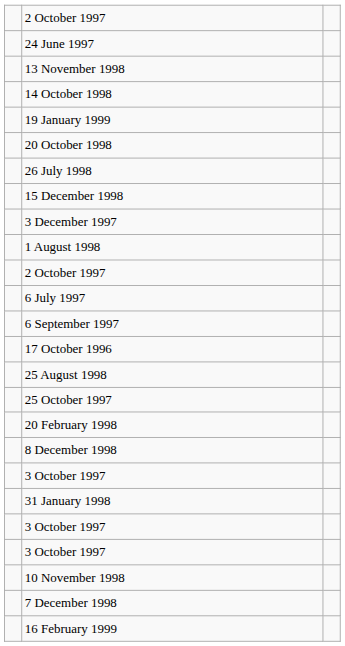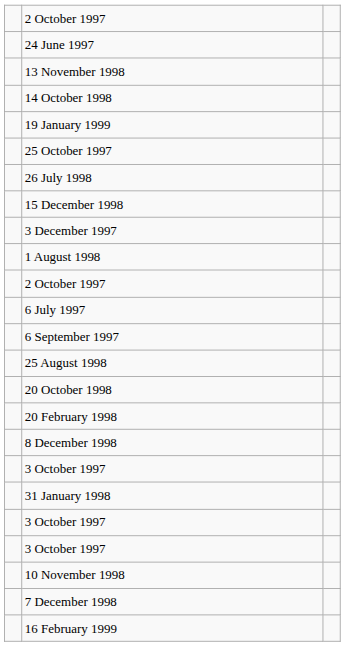rows swapped: 25 October 1997 <-> 20 October 1998
- row: 17 October 1996
